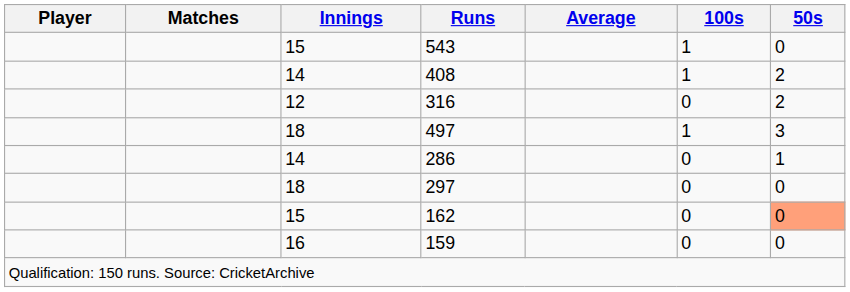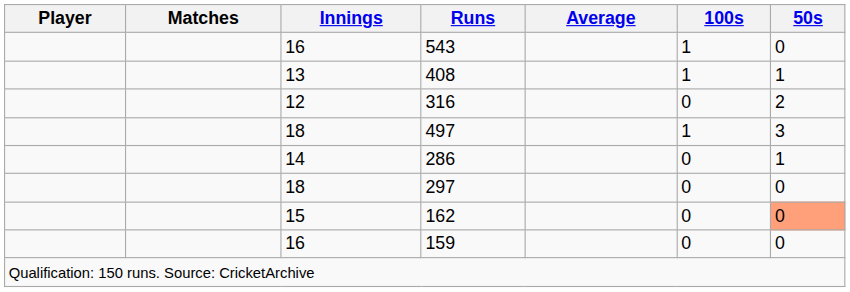543 | Innings: 15 -> 16
408 | Innings: 14 -> 13
408 | 50s: 2 -> 1
